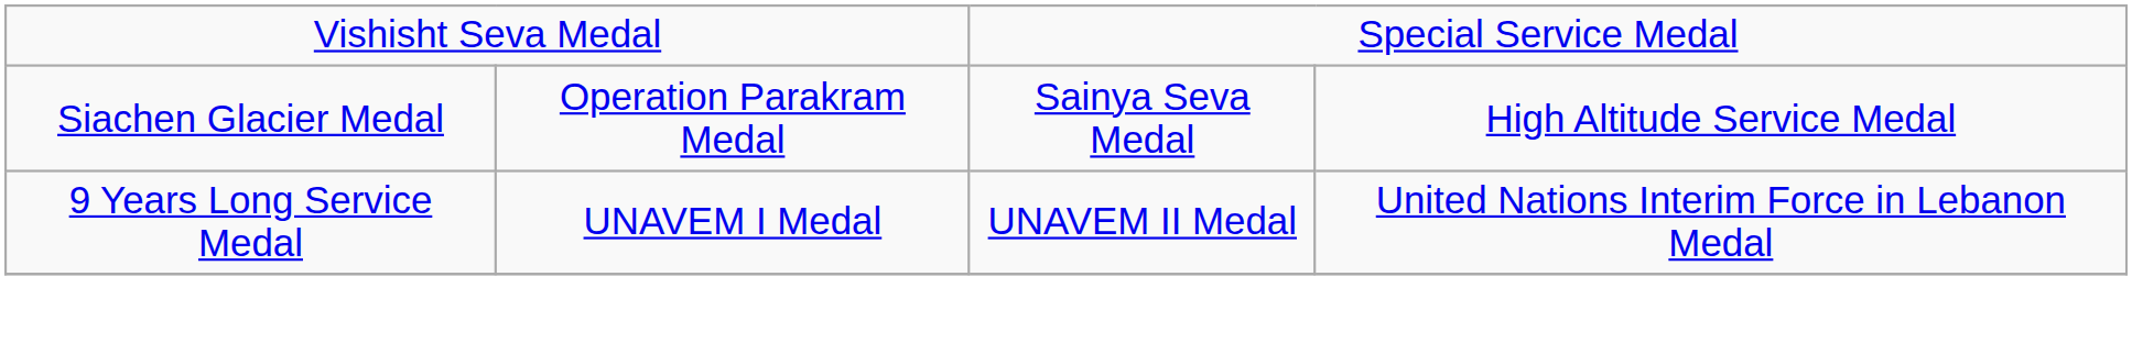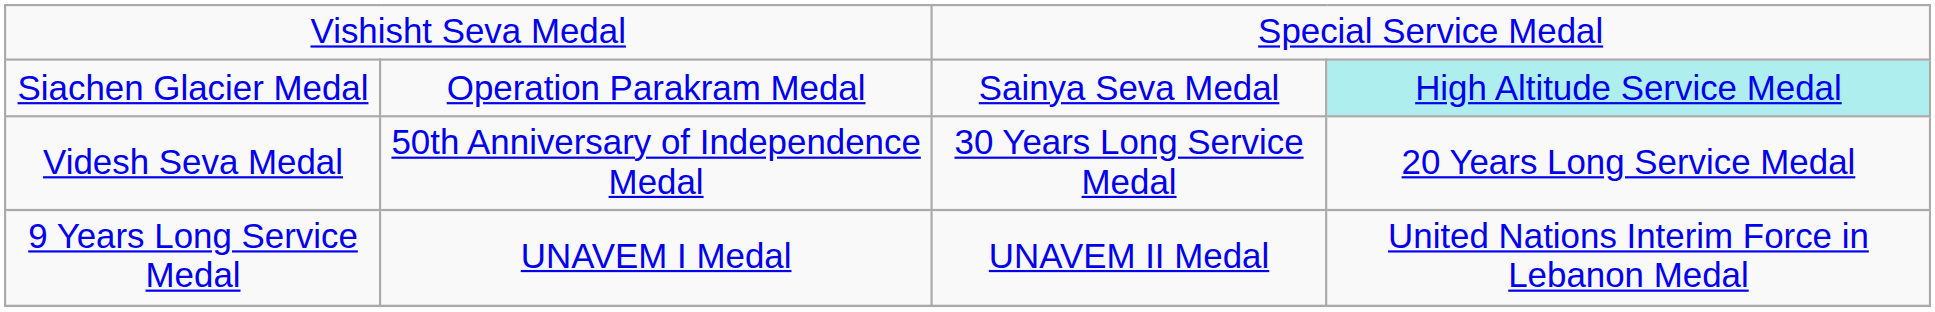Siachen Glacier Medal | column 4: no background -> paleturquoise background
+ row: Videsh Seva Medal | 50th Anniversary of Independence Medal | 30 Years Long Service Medal | 20 Years Long Service Medal
